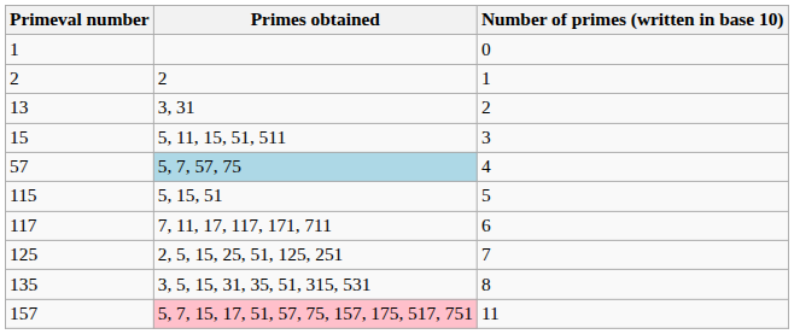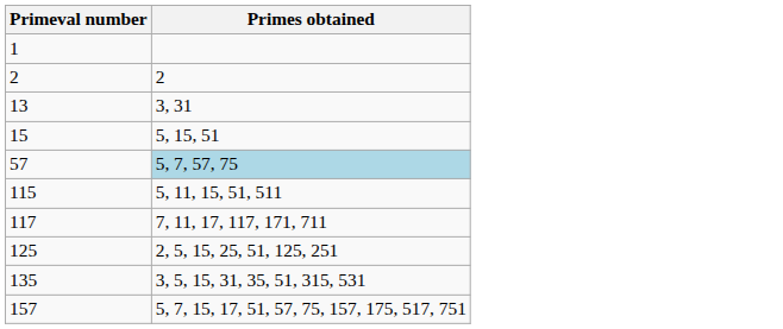- column: Number of primes (written in base 10) | 0 | 1 | 2 | 3 | 4 | 5 | 6 | 7 | 8 | 11
15 | Primes obtained: 5, 11, 15, 51, 511 -> 5, 15, 51
115 | Primes obtained: 5, 15, 51 -> 5, 11, 15, 51, 511
157 | Primes obtained: pink background -> no background
